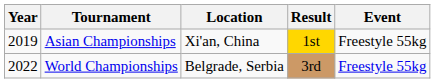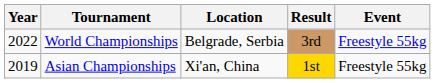rows swapped: Asian Championships <-> World Championships
